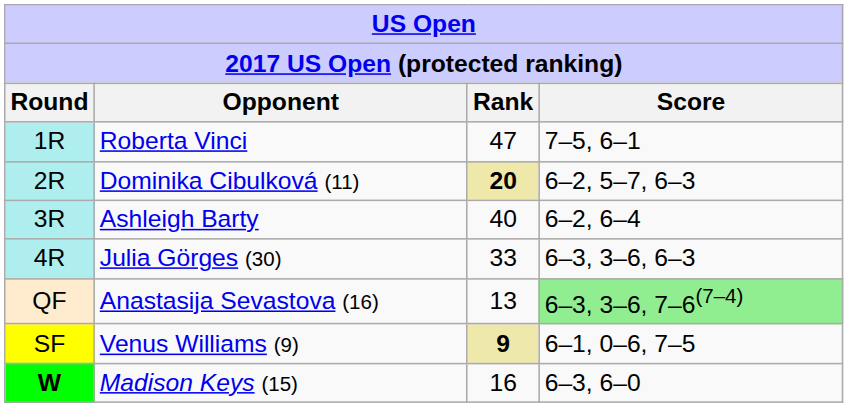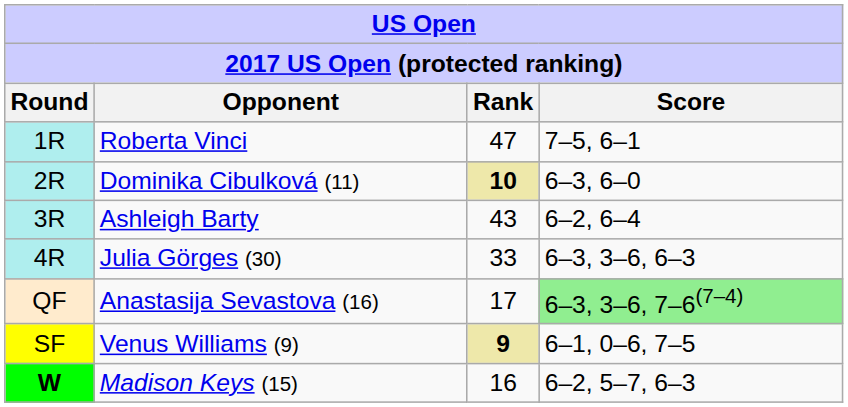Dominika Cibulková (11) | Rank: 20 -> 10
Dominika Cibulková (11) | Score: 6–2, 5–7, 6–3 -> 6–3, 6–0
Ashleigh Barty | Rank: 40 -> 43
Anastasija Sevastova (16) | Rank: 13 -> 17
Madison Keys (15) | Score: 6–3, 6–0 -> 6–2, 5–7, 6–3
